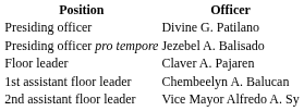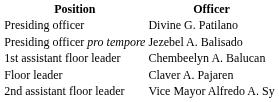rows swapped: Floor leader <-> 1st assistant floor leader
